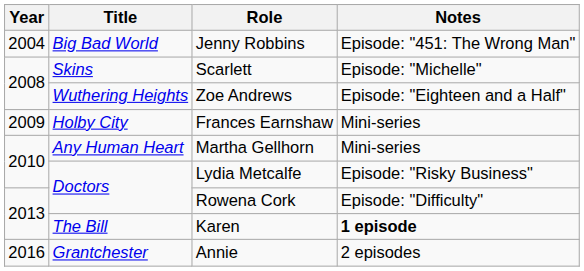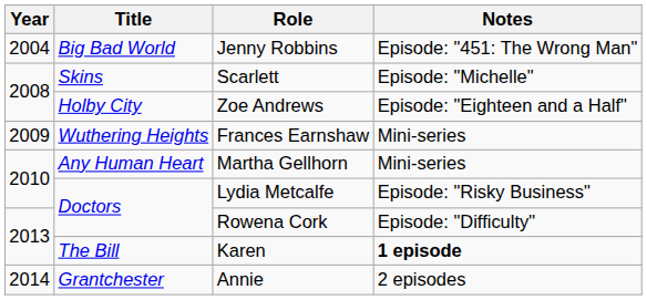Zoe Andrews | Title: Wuthering Heights -> Holby City
Frances Earnshaw | Title: Holby City -> Wuthering Heights
Annie | Year: 2016 -> 2014
